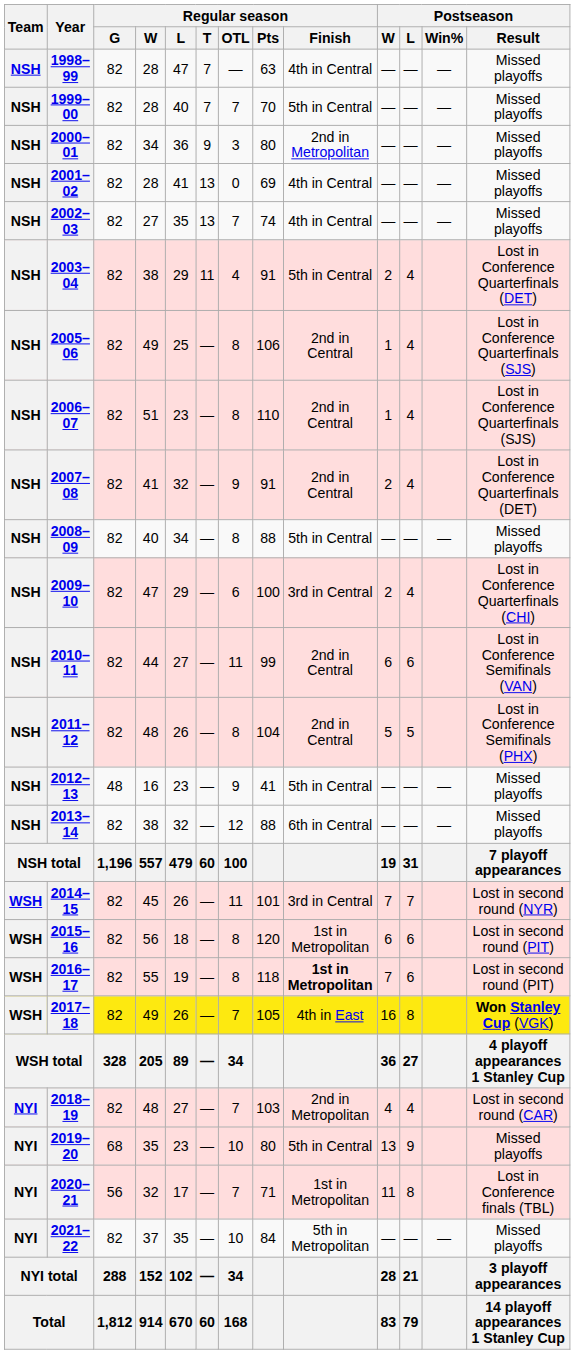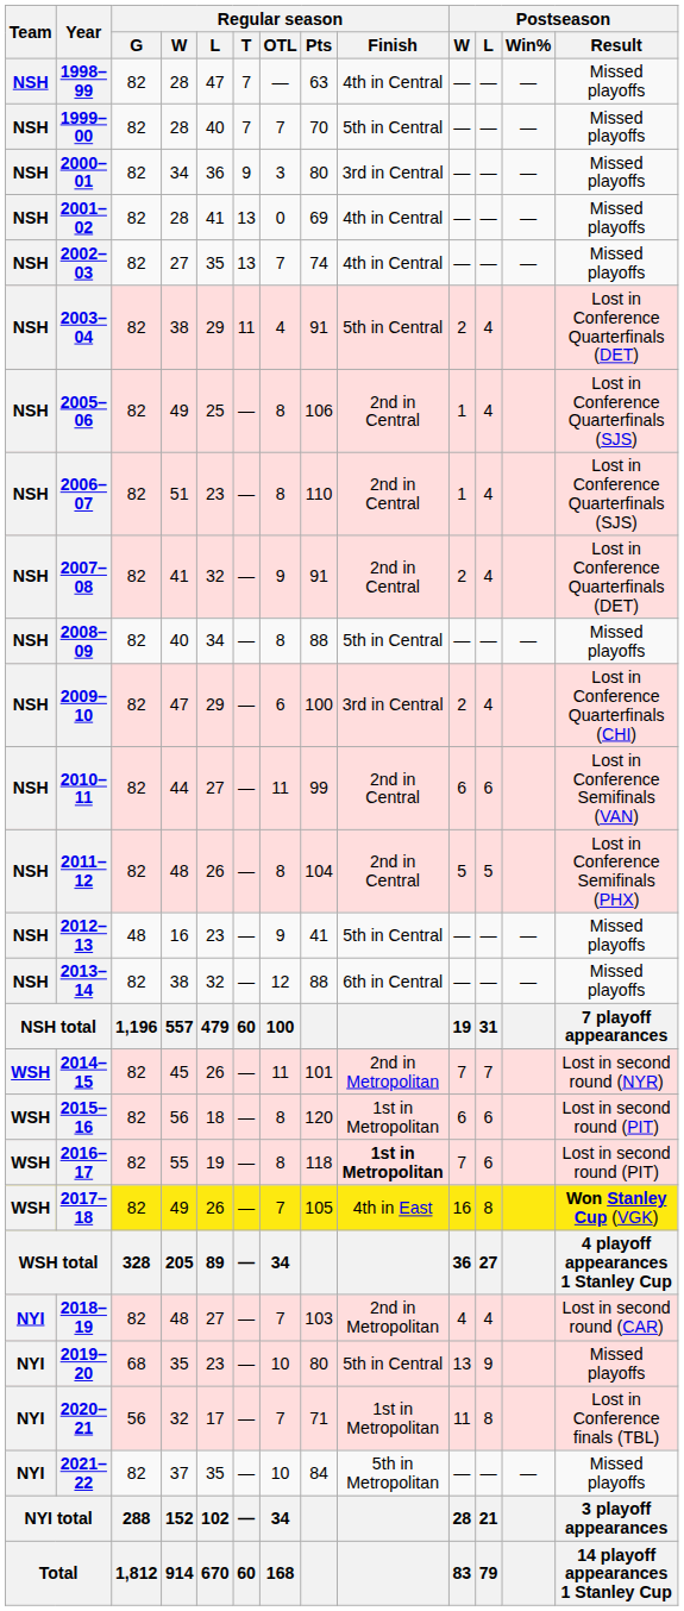2000–01 | Regular season / Finish: 2nd in Metropolitan -> 3rd in Central
2014–15 | Regular season / Finish: 3rd in Central -> 2nd in Metropolitan
